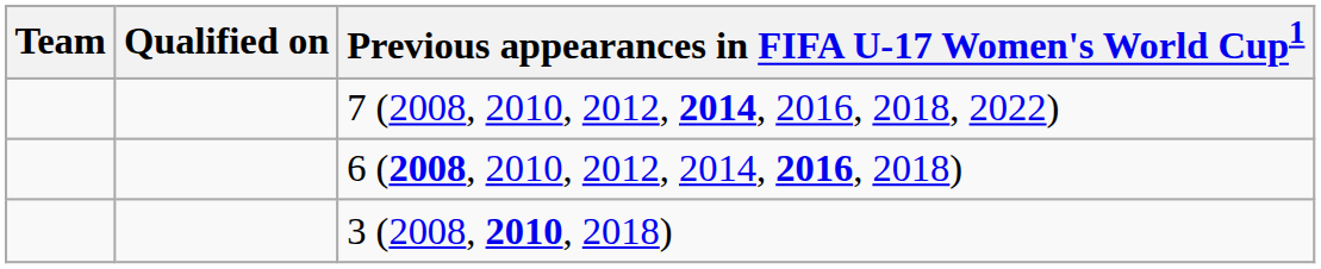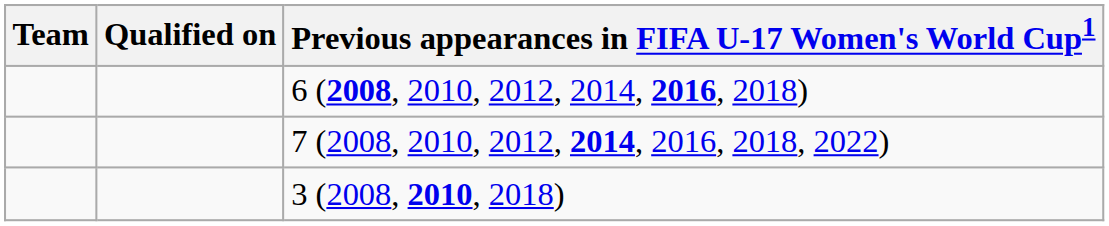rows swapped: 7 (2008, 2010, 2012, 2014, 2016, 2018, 2022) <-> 6 (2008, 2010, 2012, 2014, 2016, 2018)
